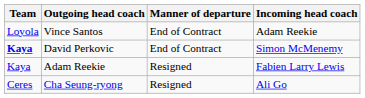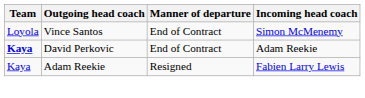Vince Santos | Incoming head coach: Adam Reekie -> Simon McMenemy
David Perkovic | Incoming head coach: Simon McMenemy -> Adam Reekie
- row: Ceres | Cha Seung-ryong | Resigned | Ali Go
